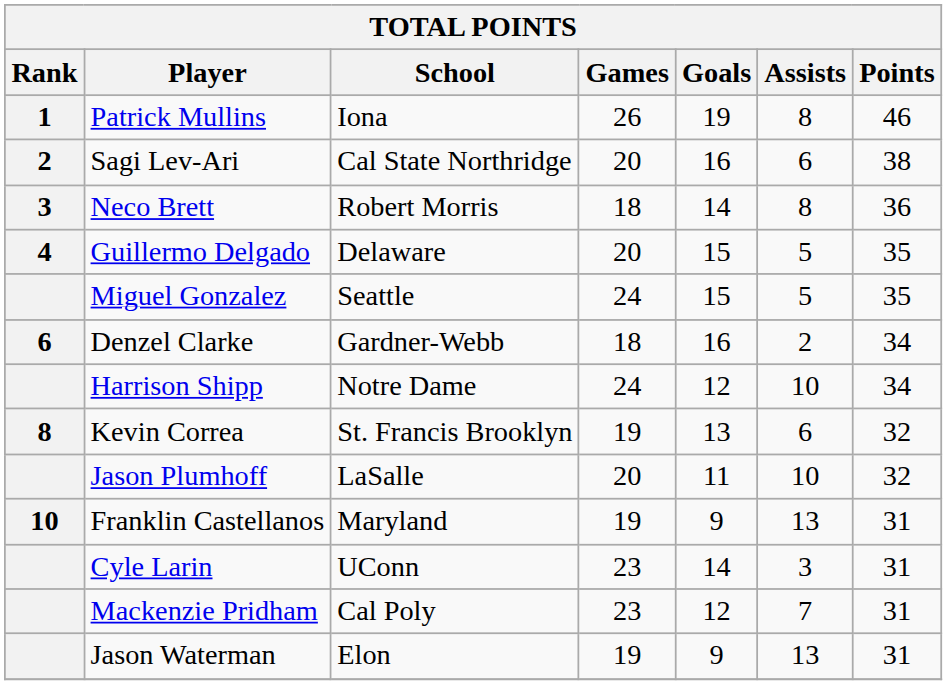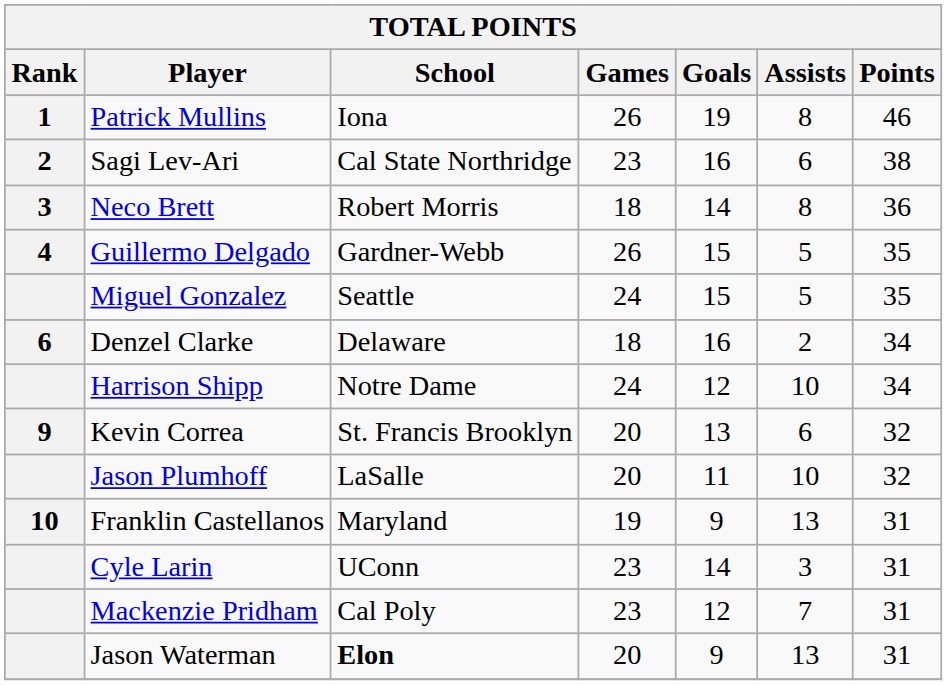Sagi Lev-Ari | Games: 20 -> 23
Guillermo Delgado | School: Delaware -> Gardner-Webb
Guillermo Delgado | Games: 20 -> 26
Denzel Clarke | School: Gardner-Webb -> Delaware
Kevin Correa | Rank: 8 -> 9
Kevin Correa | Games: 19 -> 20
Jason Waterman | School: normal -> bold
Jason Waterman | Games: 19 -> 20
